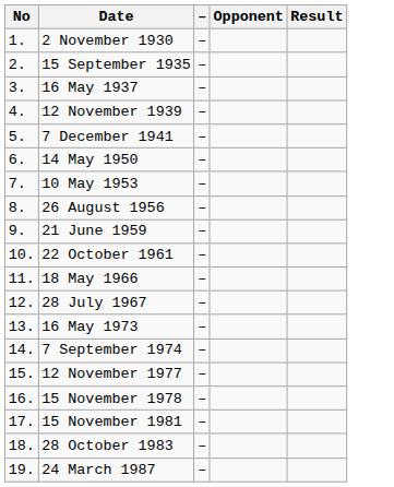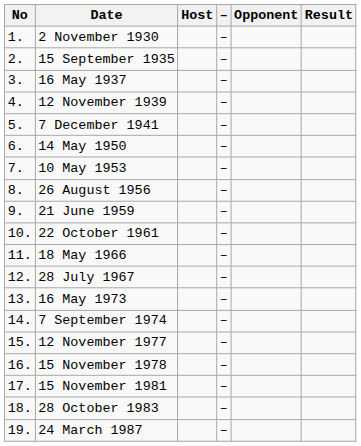+ column: Host
